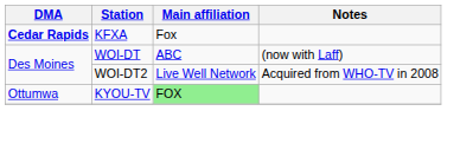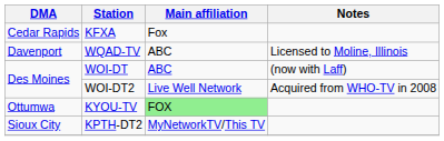KFXA | DMA: bold -> normal
+ row: Davenport | WQAD-TV | ABC | Licensed to Moline, Illinois
+ row: Sioux City | KPTH-DT2 | MyNetworkTV/This TV
